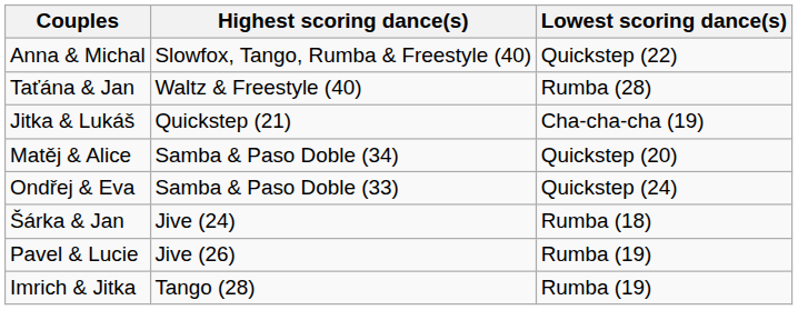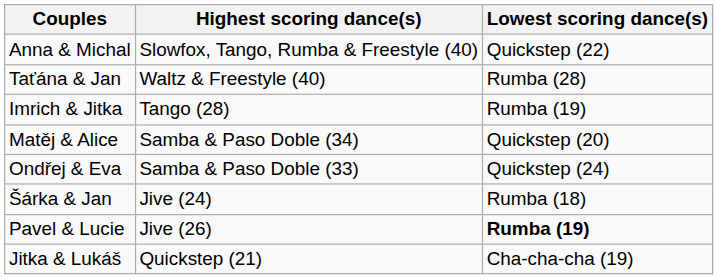rows swapped: Imrich & Jitka <-> Jitka & Lukáš
Pavel & Lucie | Lowest scoring dance(s): normal -> bold
